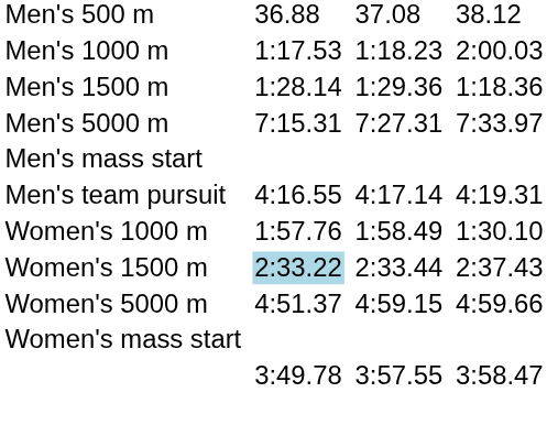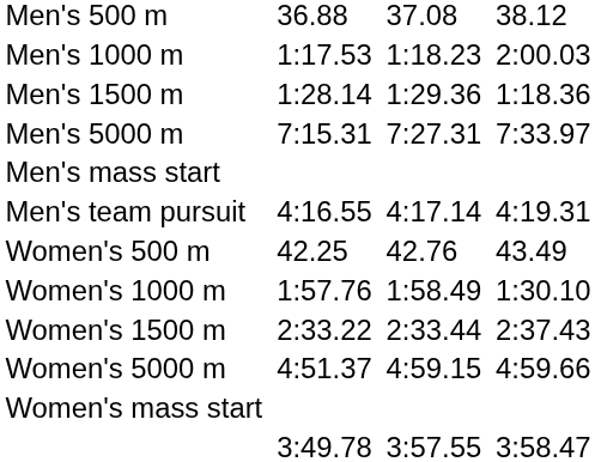+ row: Women's 500 m | 42.25 | 42.76 | 43.49
Women's 1500 m | column 3: lightblue background -> no background
